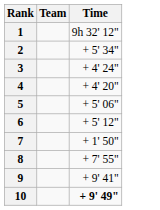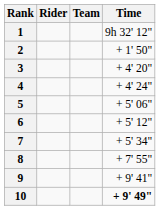+ column: Rider
2 | Time: + 5' 34" -> + 1' 50"
3 | Time: + 4' 24" -> + 4' 20"
4 | Time: + 4' 20" -> + 4' 24"
7 | Time: + 1' 50" -> + 5' 34"
